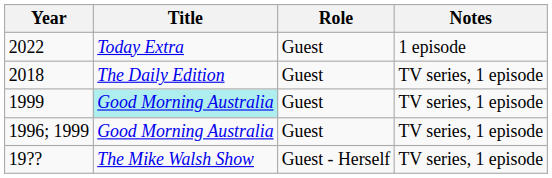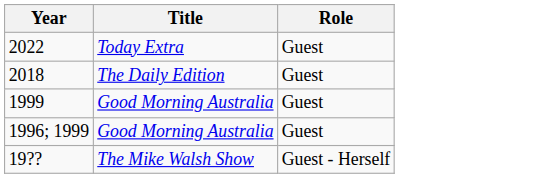- column: Notes | 1 episode | TV series, 1 episode | TV series, 1 episode | TV series, 1 episode | TV series, 1 episode
1999 | Title: paleturquoise background -> no background
